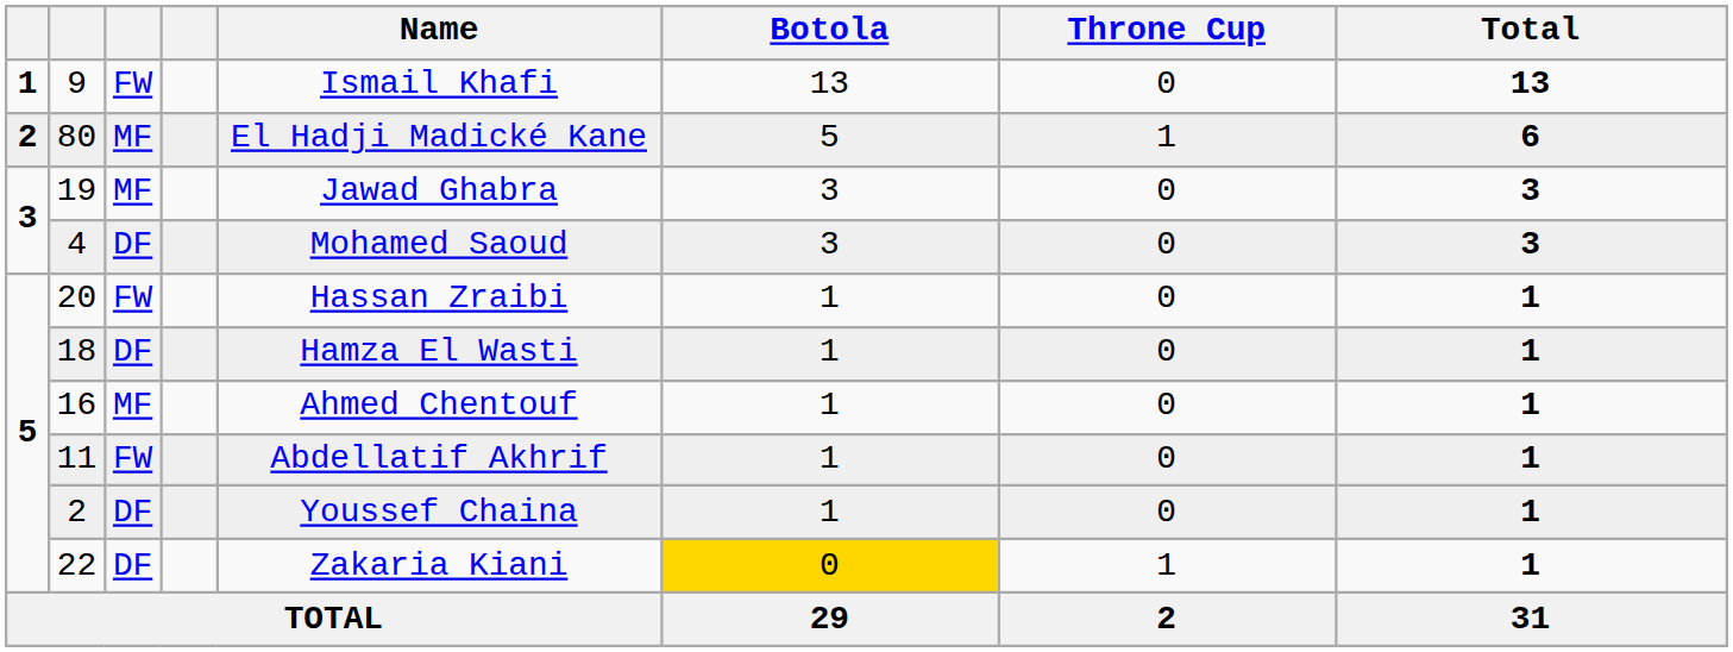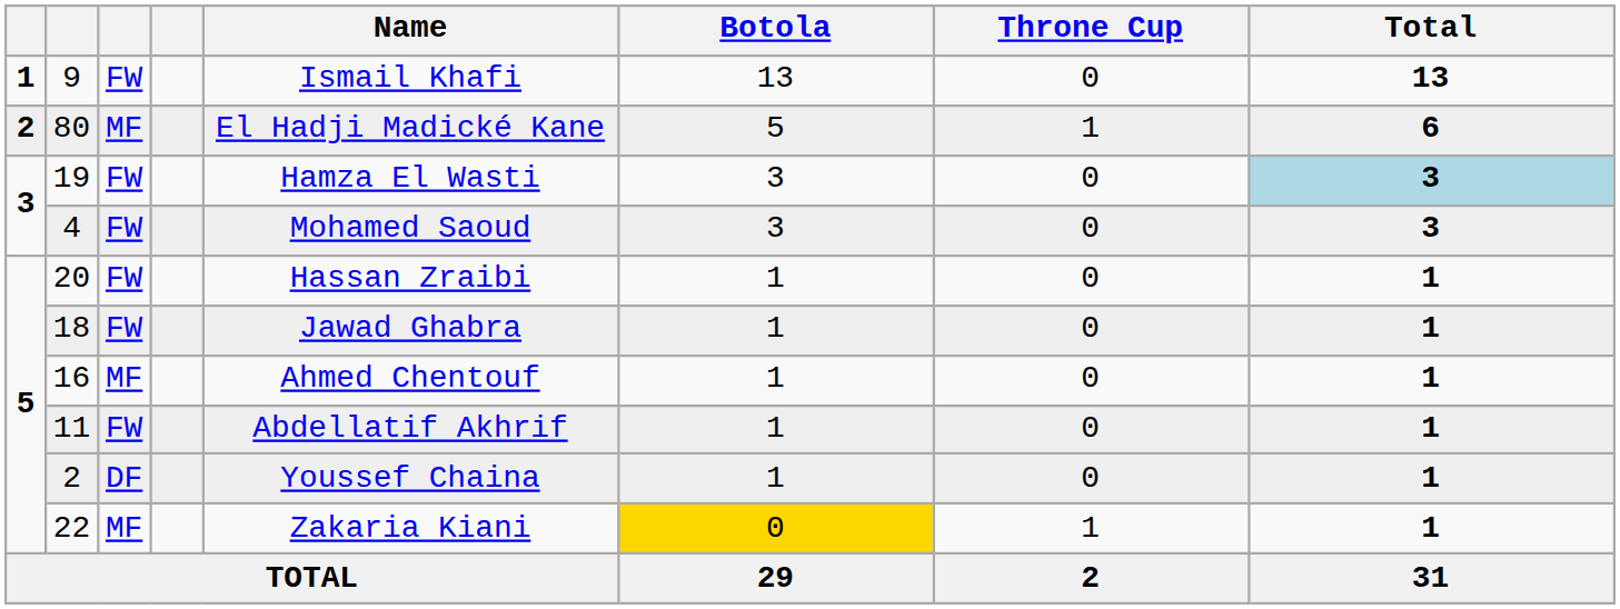19 | column 3: MF -> FW
19 | Name: Jawad Ghabra -> Hamza El Wasti
19 | Total: no background -> lightblue background
4 | column 3: DF -> FW
18 | column 3: DF -> FW
18 | Name: Hamza El Wasti -> Jawad Ghabra
22 | column 3: DF -> MF
